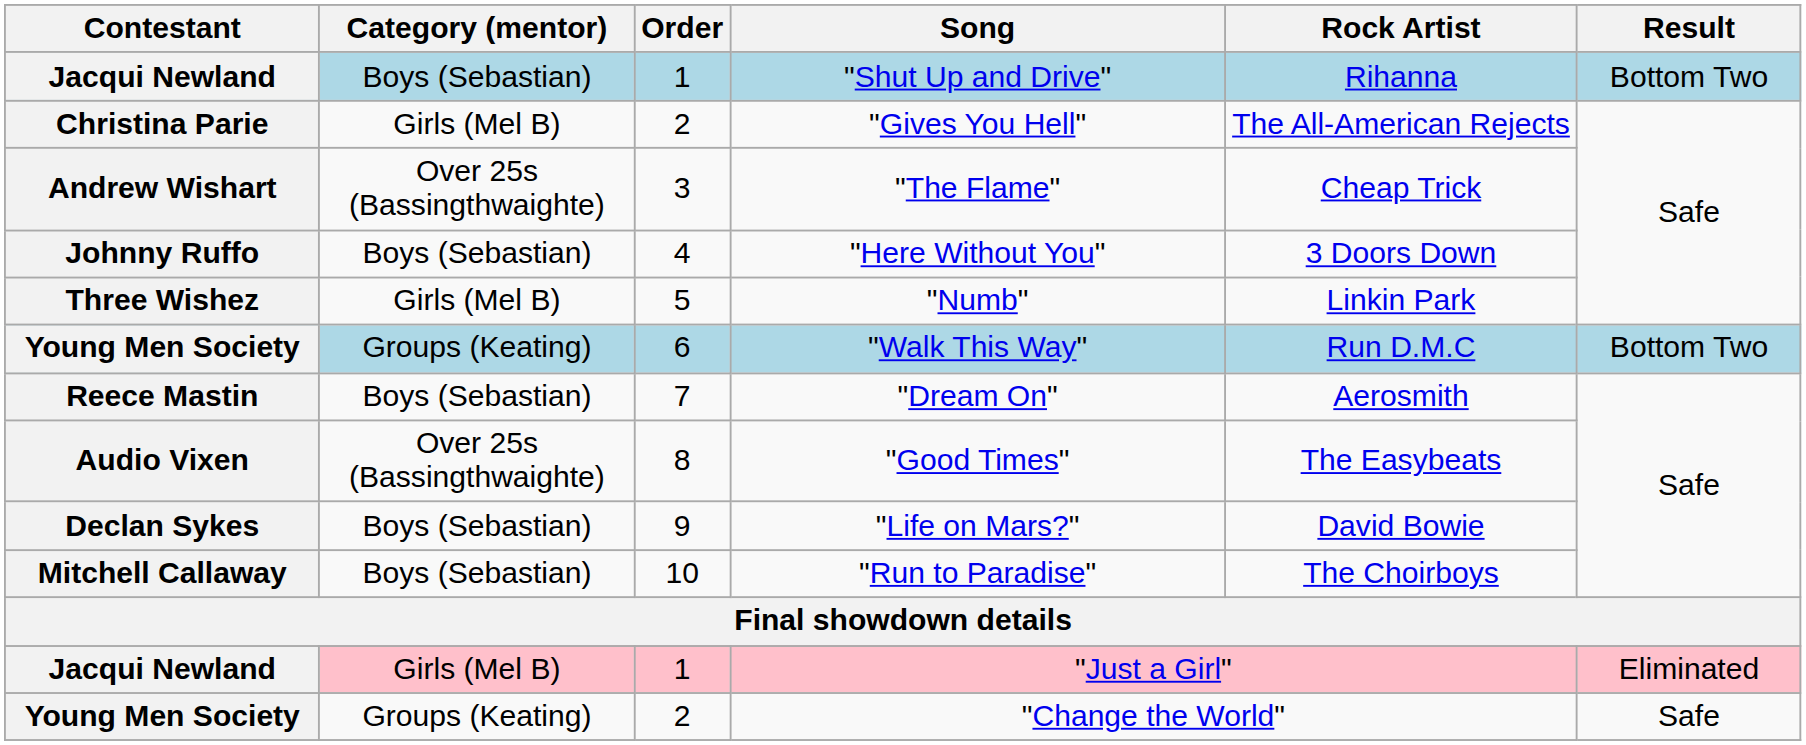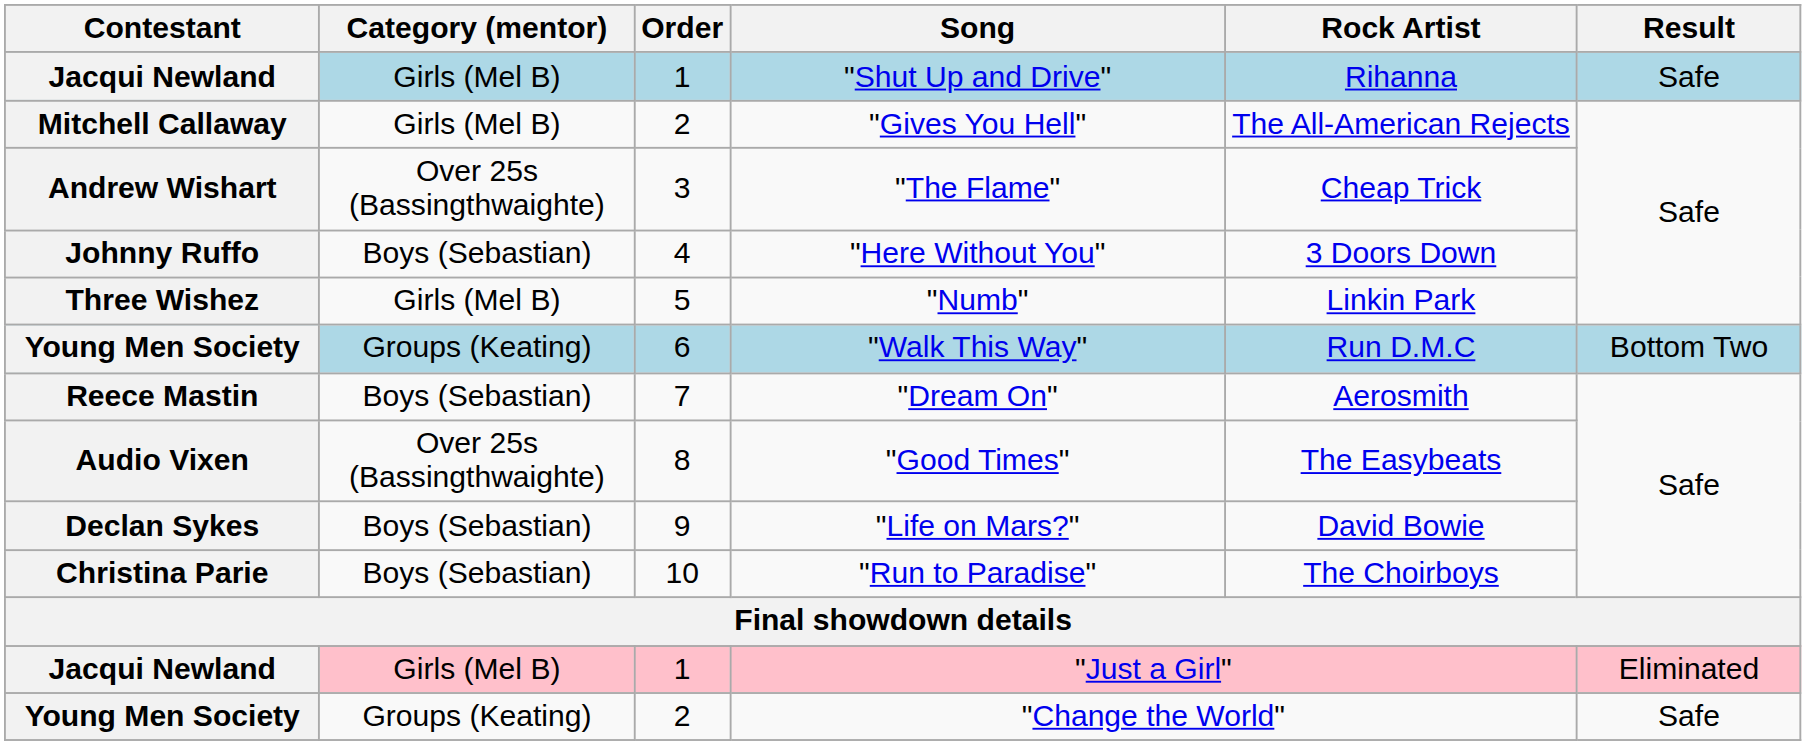"Shut Up and Drive" | Category (mentor): Boys (Sebastian) -> Girls (Mel B)
"Shut Up and Drive" | Result: Bottom Two -> Safe
"Gives You Hell" | Contestant: Christina Parie -> Mitchell Callaway
"Run to Paradise" | Contestant: Mitchell Callaway -> Christina Parie
